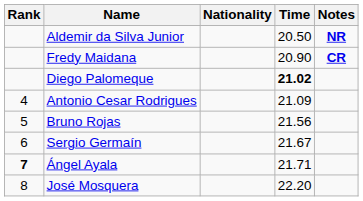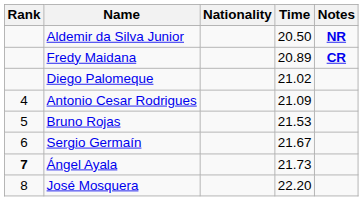Fredy Maidana | Time: 20.90 -> 20.89
Diego Palomeque | Time: bold -> normal
Bruno Rojas | Time: 21.56 -> 21.53
Ángel Ayala | Time: 21.71 -> 21.73
